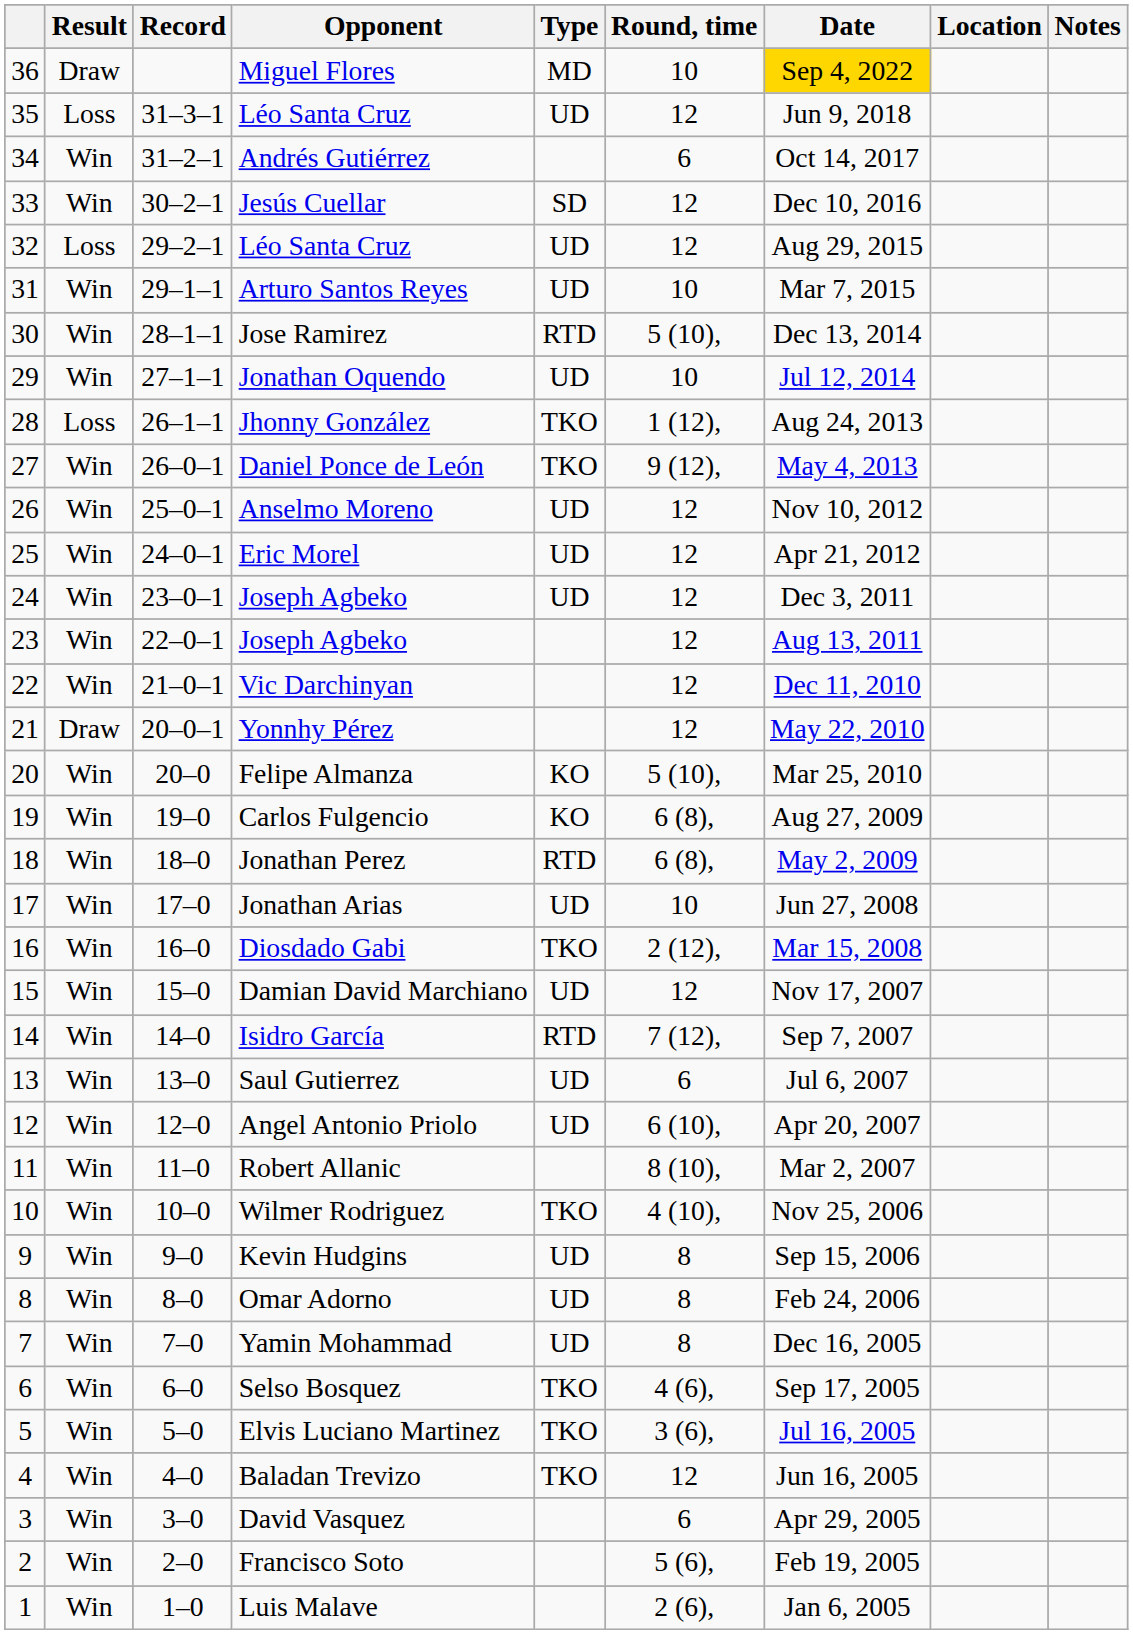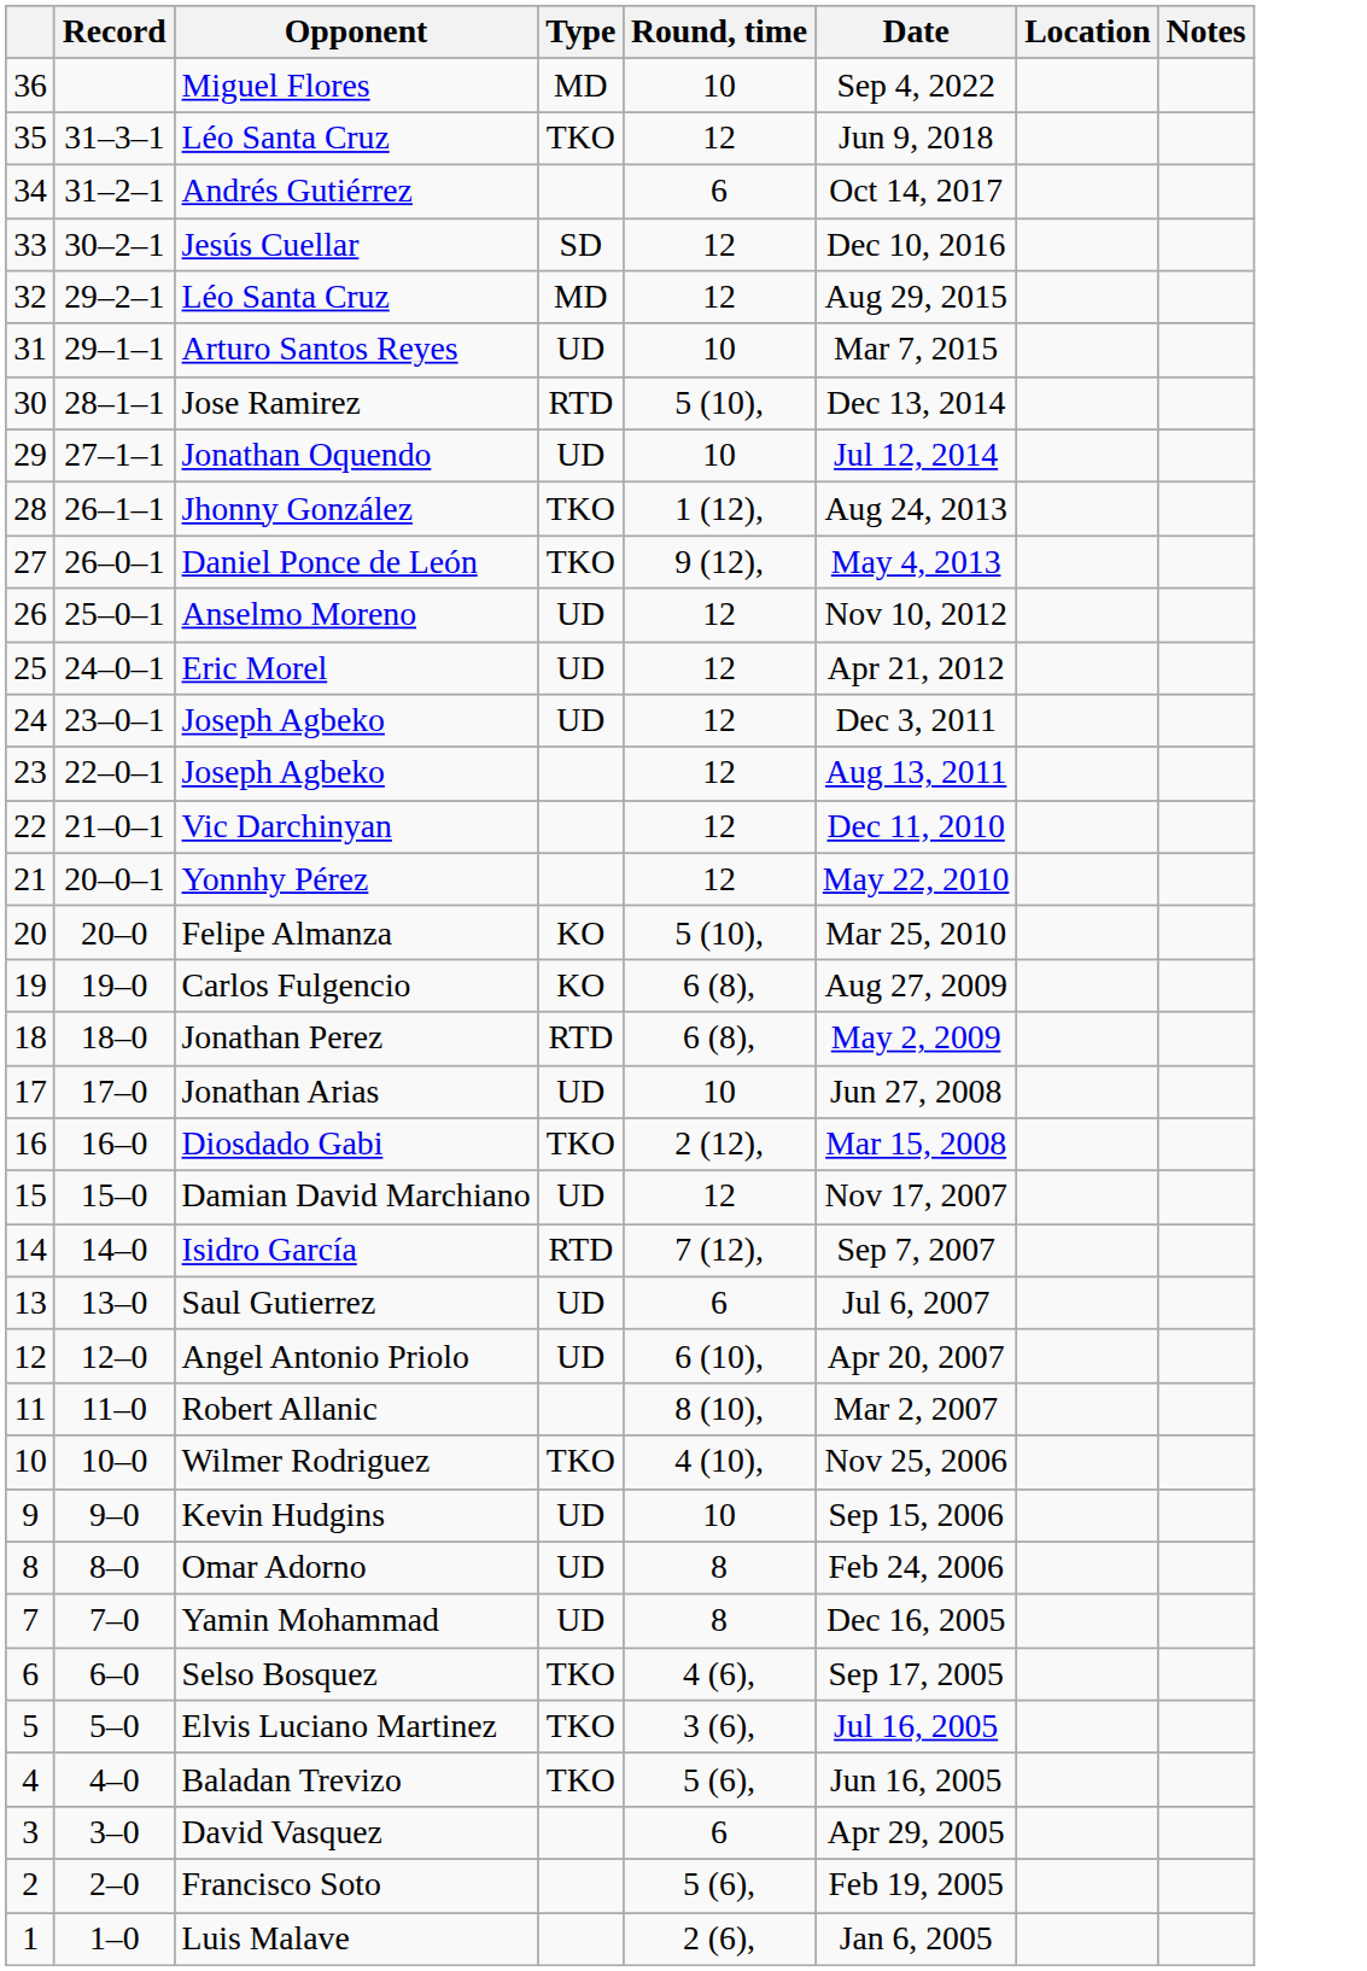- column: Result | Draw | Loss | Win | Win | Loss | Win | Win | Win | Loss | Win | Win | Win | Win | Win | Win | Draw | Win | Win | Win | Win | Win | Win | Win | Win | Win | Win | Win | Win | Win | Win | Win | Win | Win | Win | Win | Win
Miguel Flores | Date: gold background -> no background
35 / Léo Santa Cruz | Type: UD -> TKO
32 / Léo Santa Cruz | Type: UD -> MD
Kevin Hudgins | Round, time: 8 -> 10
Baladan Trevizo | Round, time: 12 -> 5 (6),
